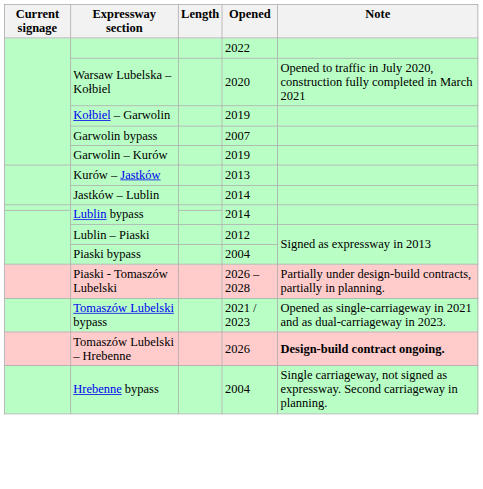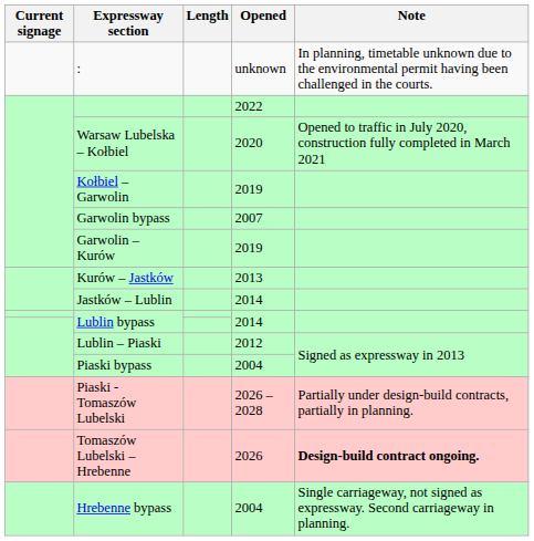+ row: : | unknown | In planning, timetable unknown due to the environmental permit having been challenged in the courts.
- row: Tomaszów Lubelski bypass | 2021 / 2023 | Opened as single-carriageway in 2021 and as dual-carriageway in 2023.
